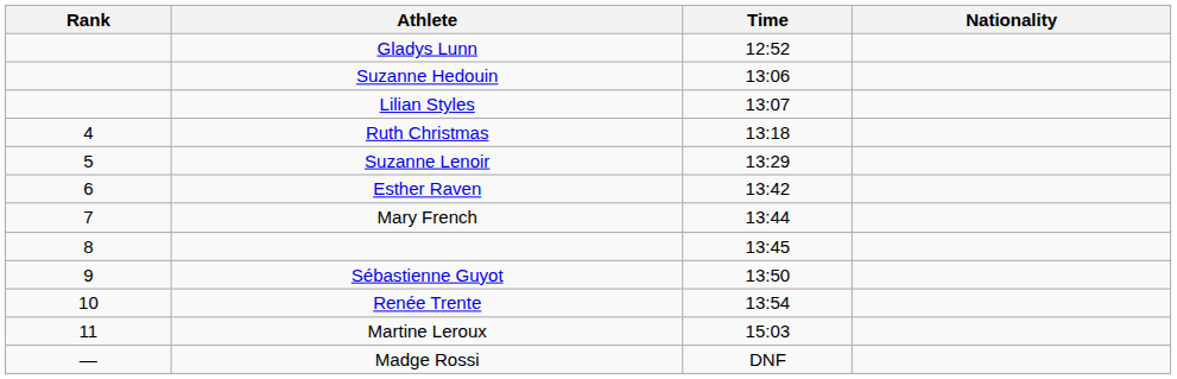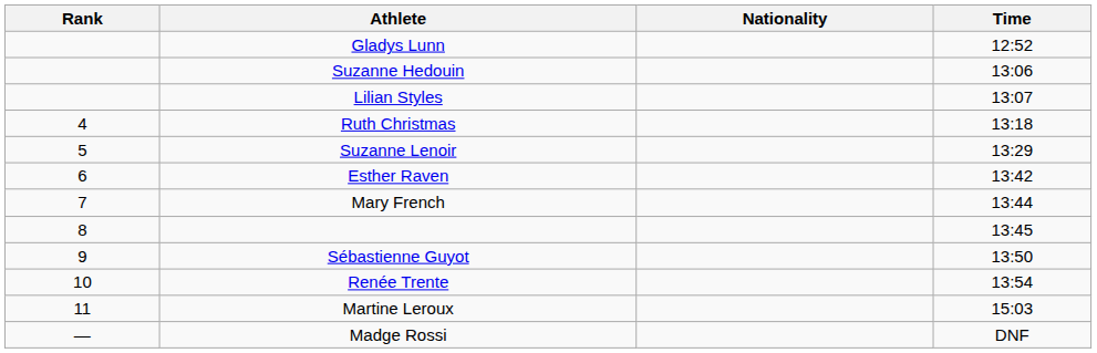columns swapped: Nationality <-> Time
